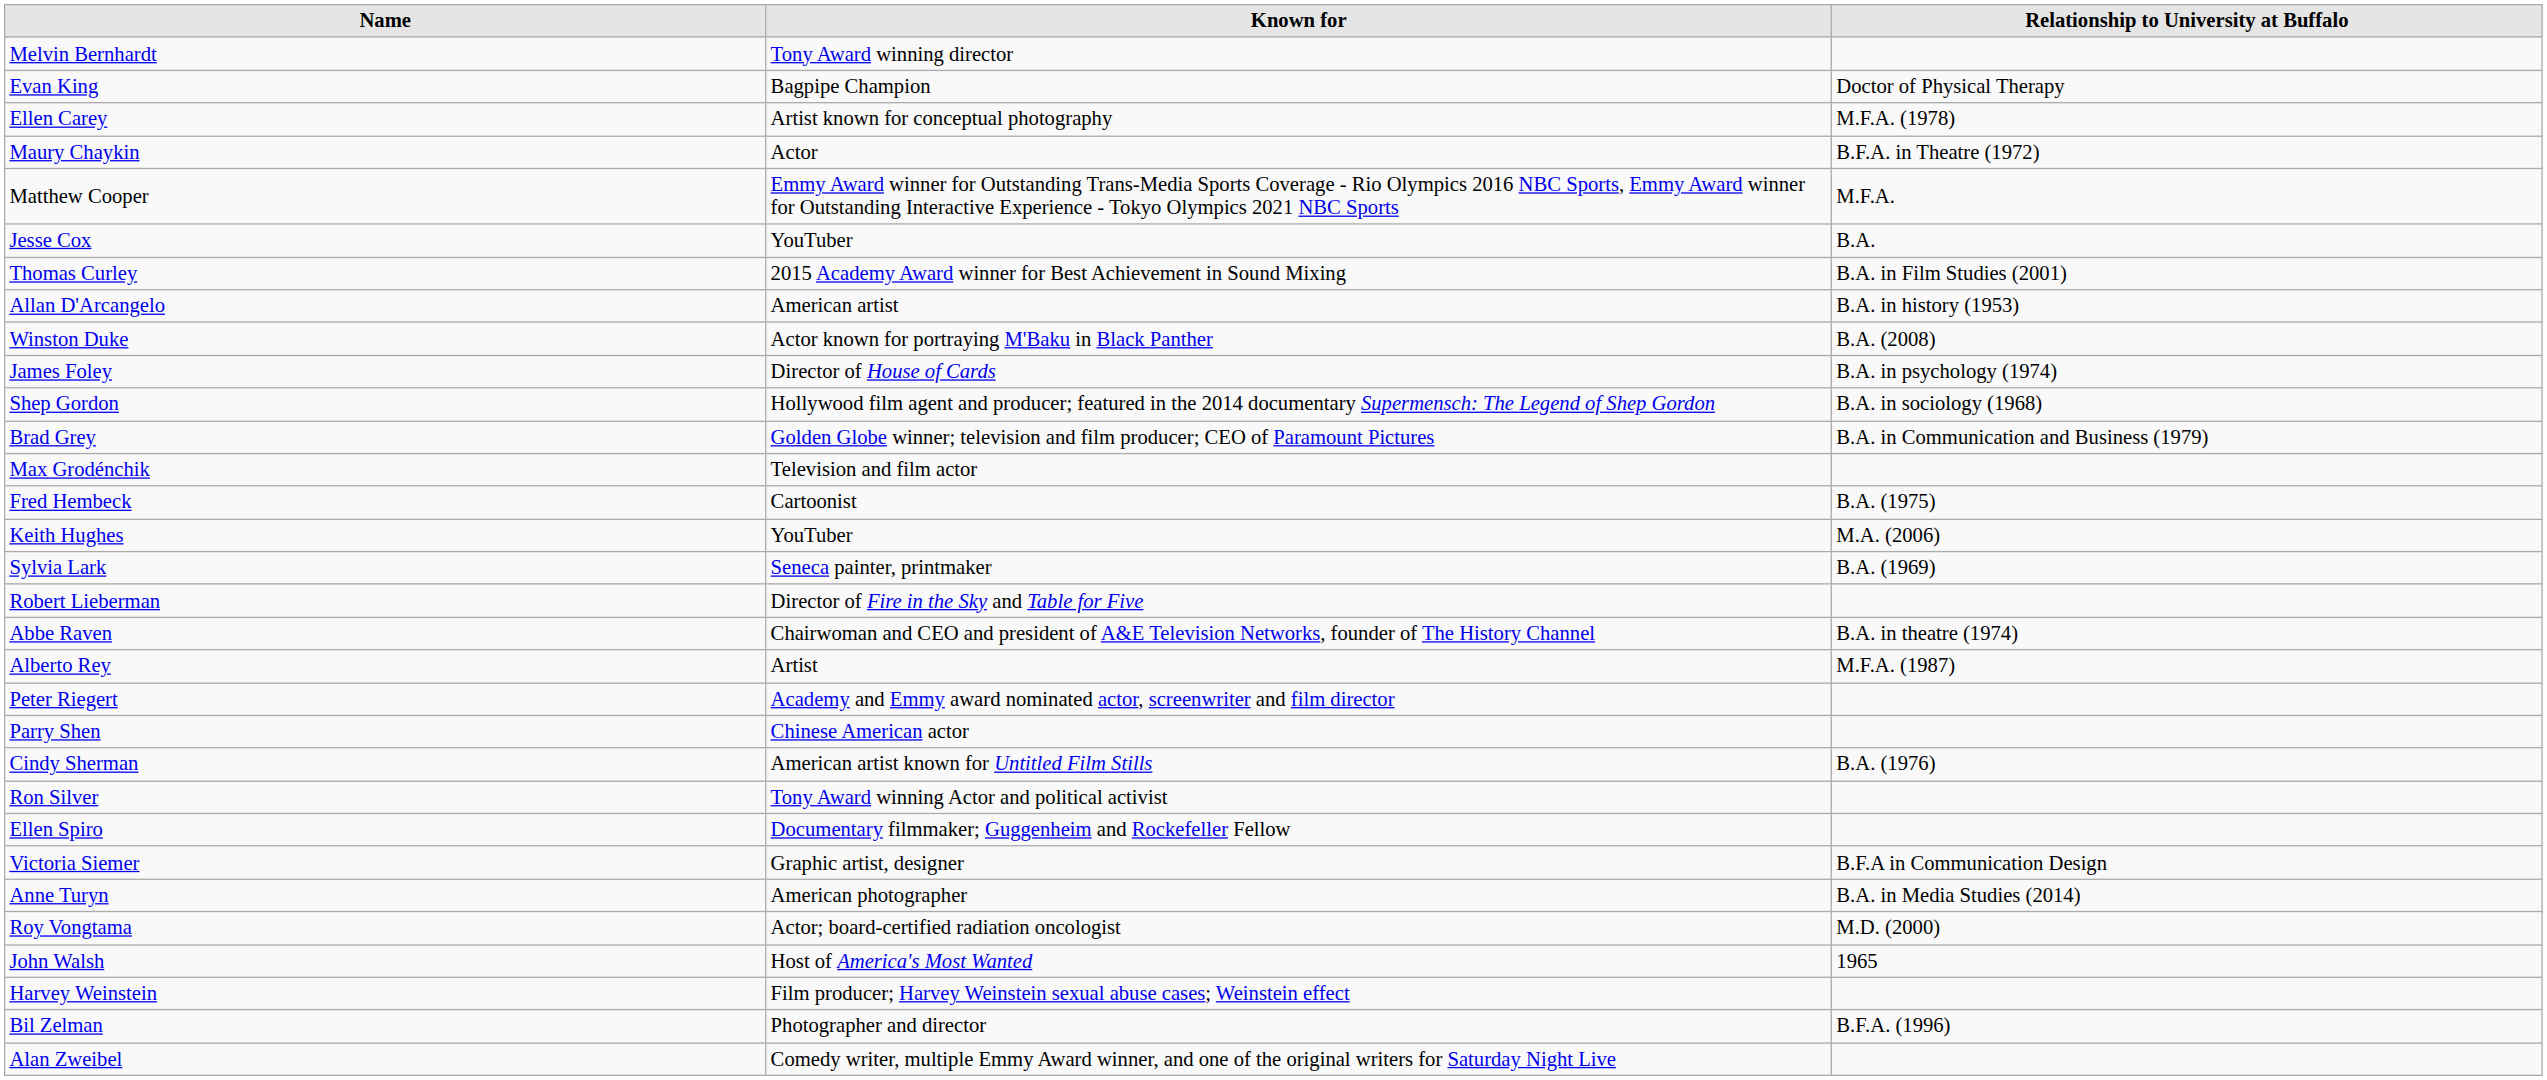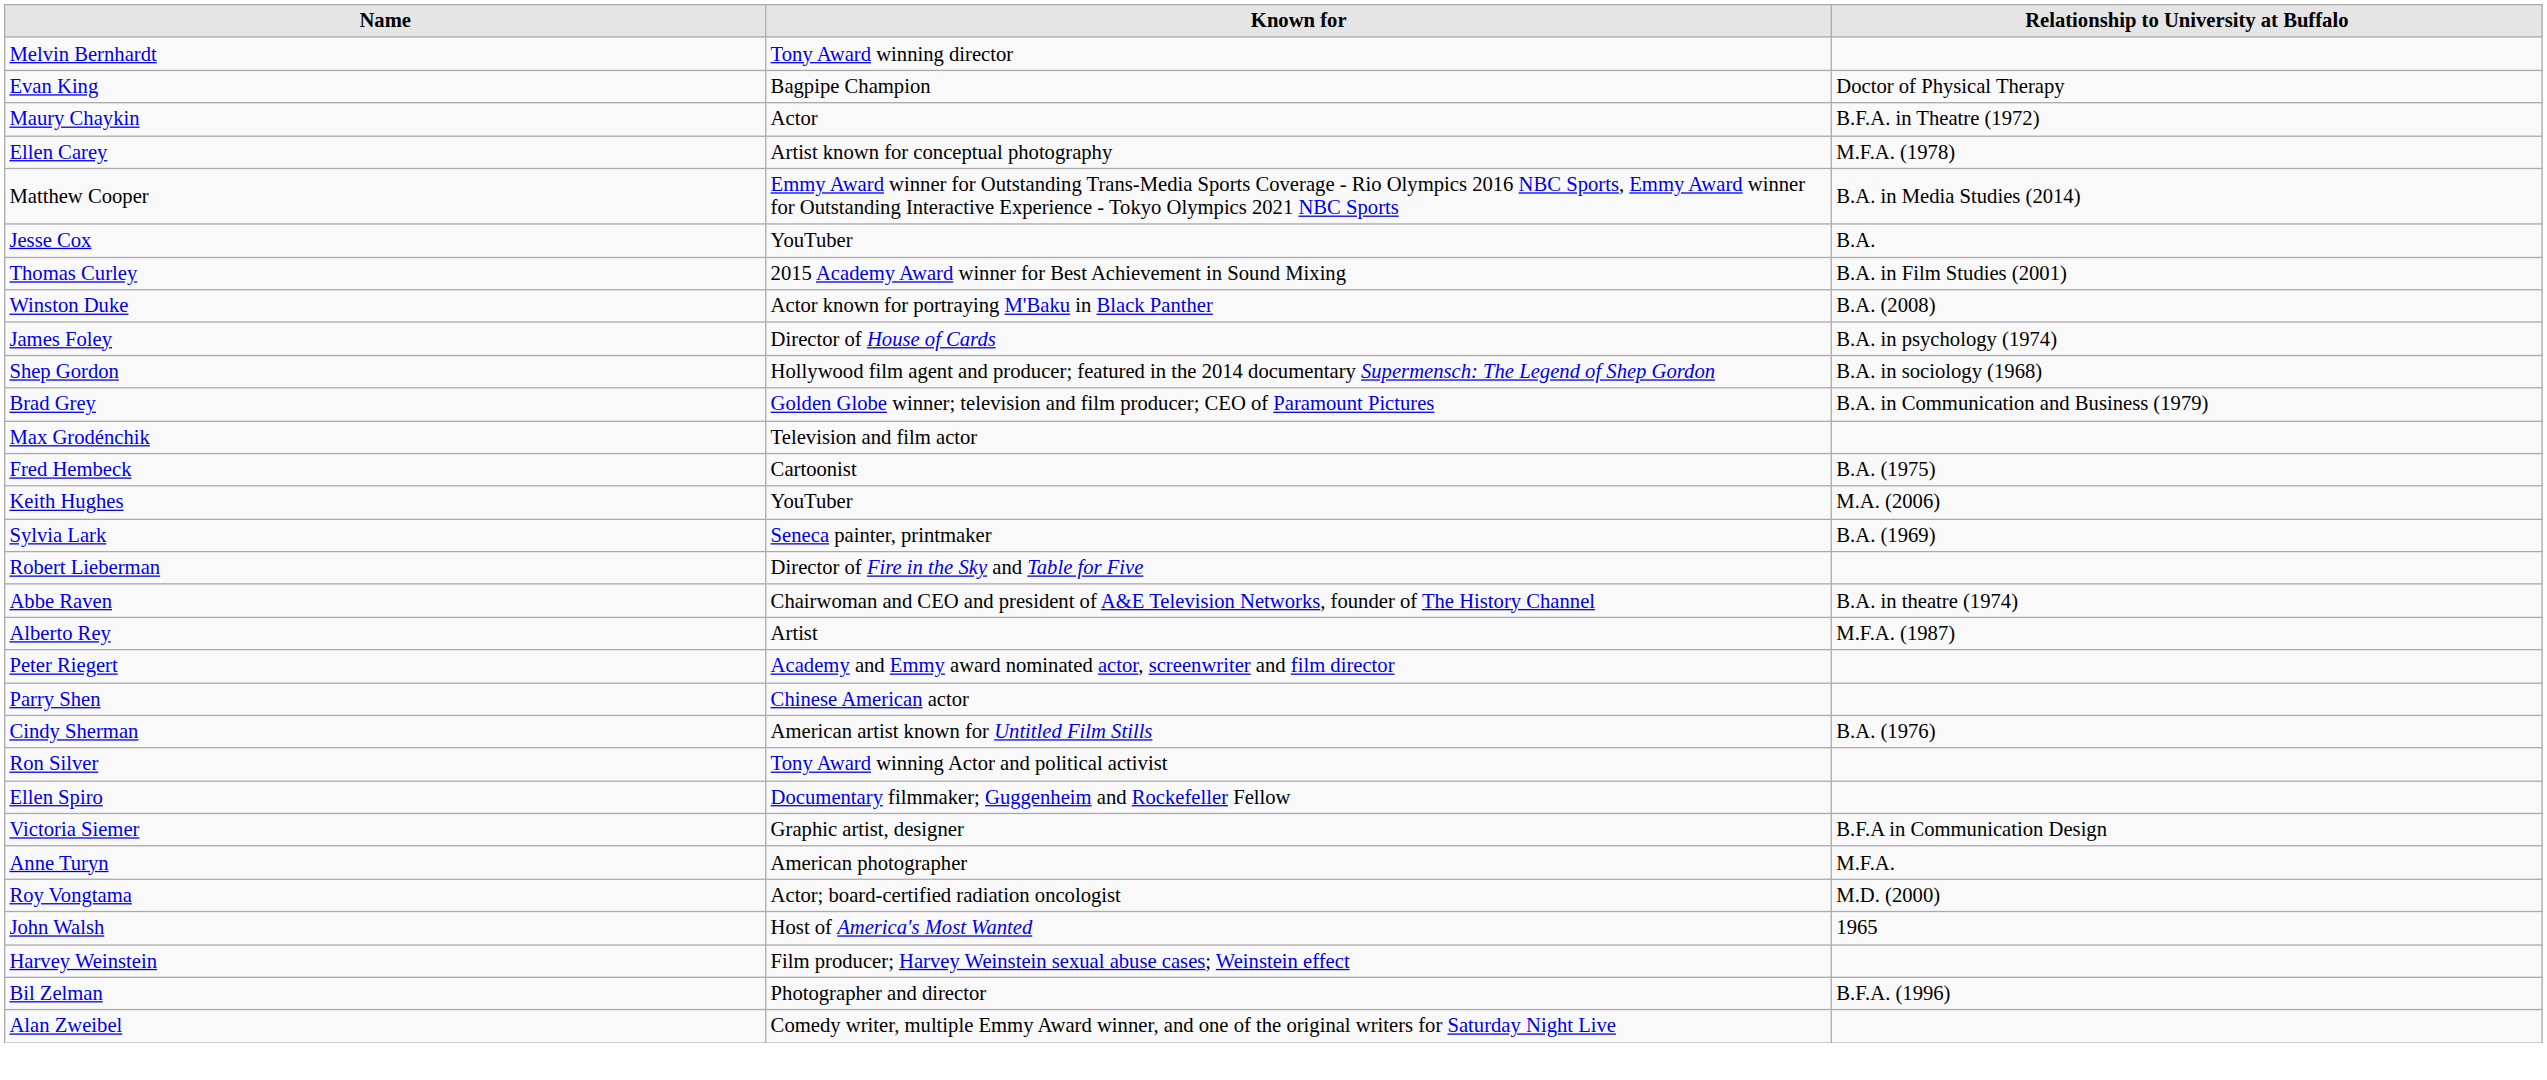rows swapped: Ellen Carey <-> Maury Chaykin
Matthew Cooper | Relationship to University at Buffalo: M.F.A. -> B.A. in Media Studies (2014)
- row: Allan D'Arcangelo | American artist | B.A. in history (1953)
Anne Turyn | Relationship to University at Buffalo: B.A. in Media Studies (2014) -> M.F.A.
